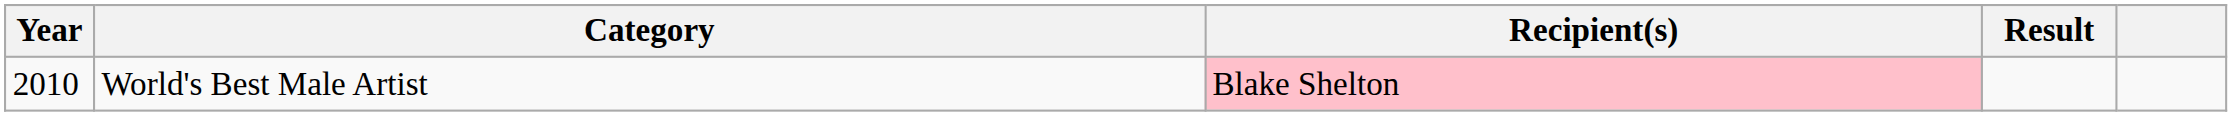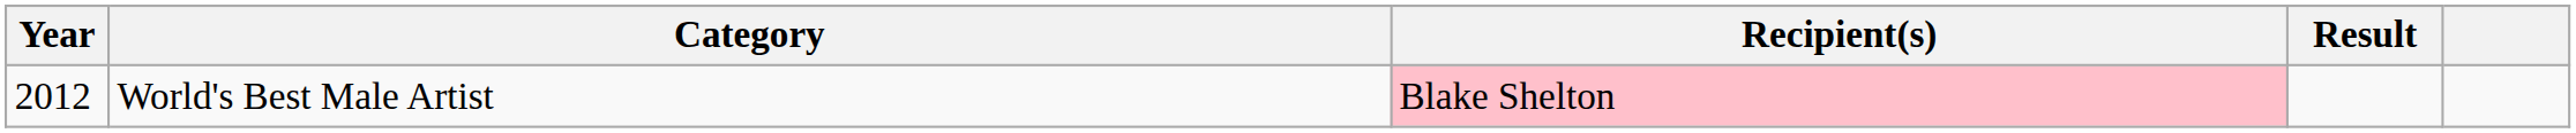World's Best Male Artist | Year: 2010 -> 2012
